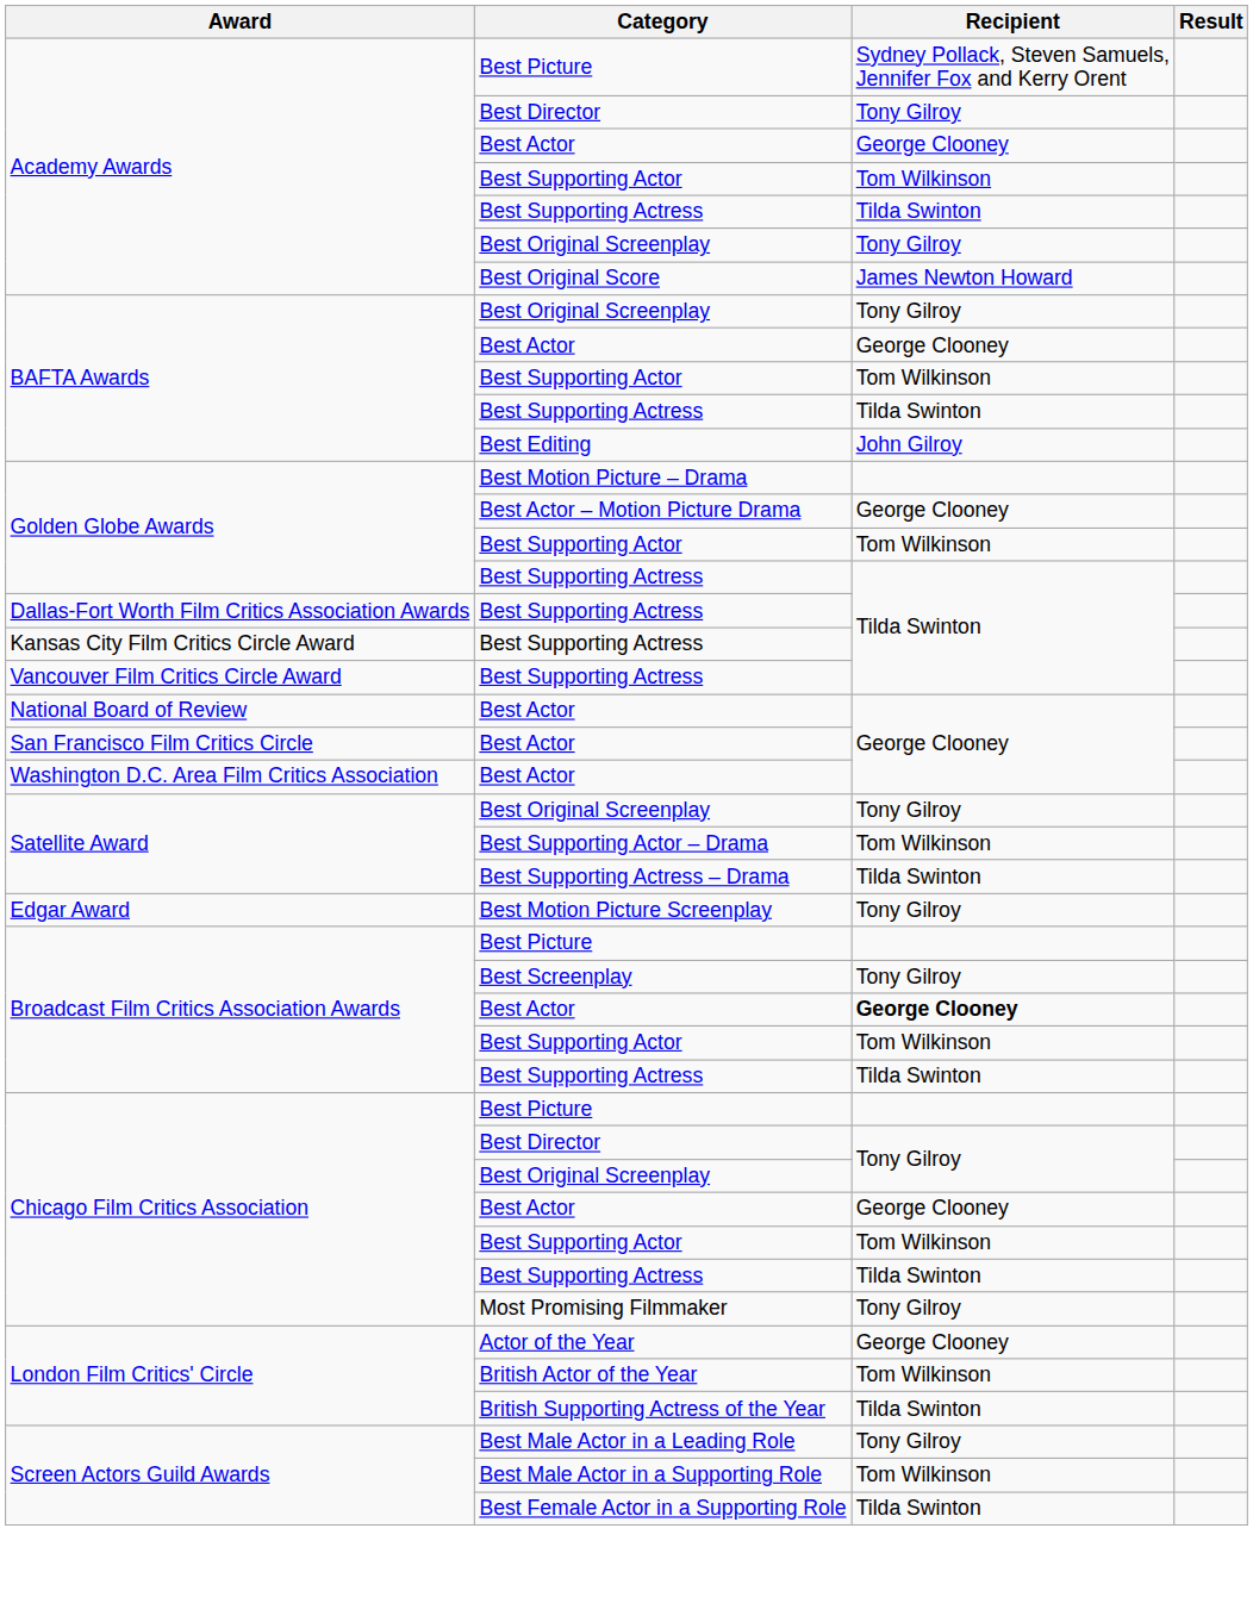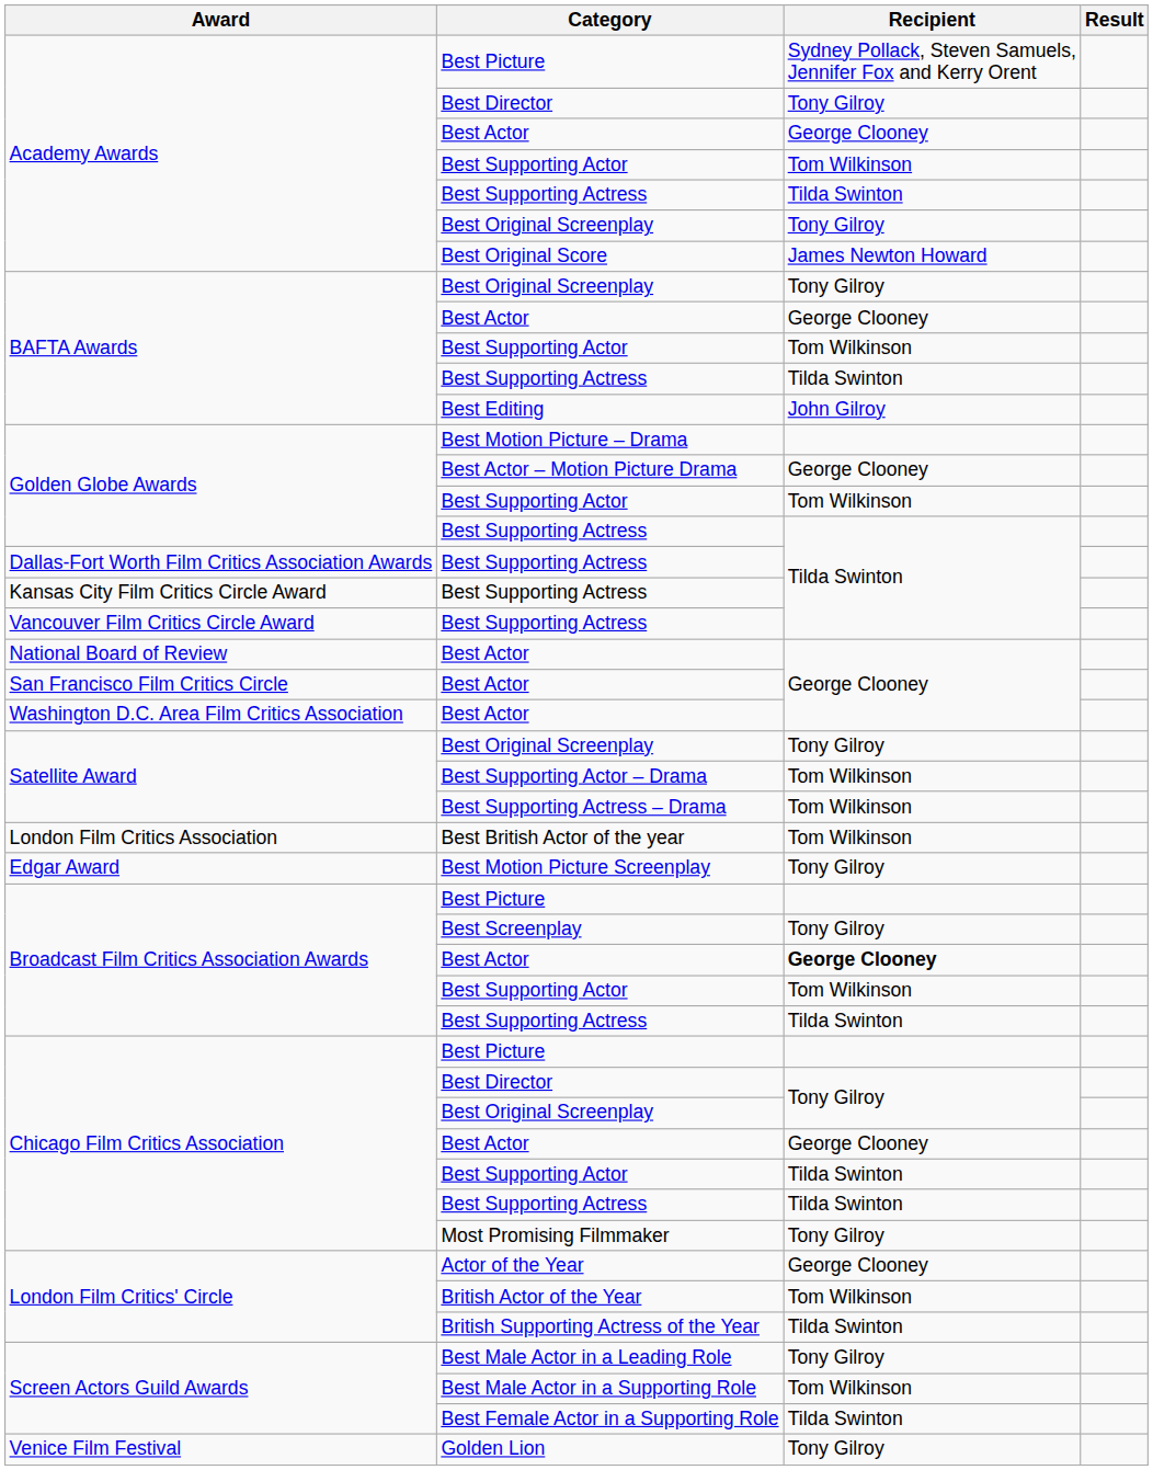Best Supporting Actress – Drama | Recipient: Tilda Swinton -> Tom Wilkinson
+ row: London Film Critics Association | Best British Actor of the year | Tom Wilkinson
Chicago Film Critics Association / Best Supporting Actor | Recipient: Tom Wilkinson -> Tilda Swinton
+ row: Venice Film Festival | Golden Lion | Tony Gilroy
